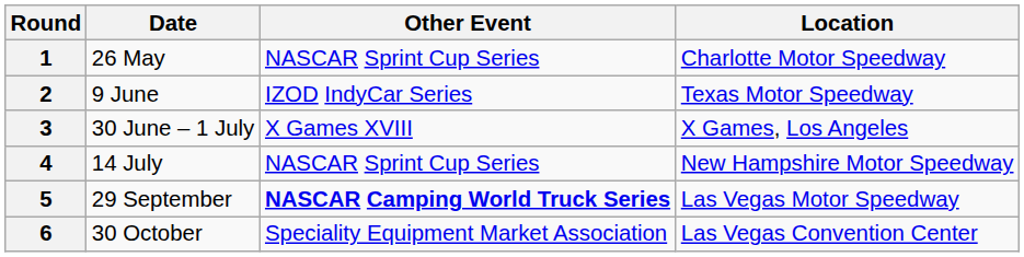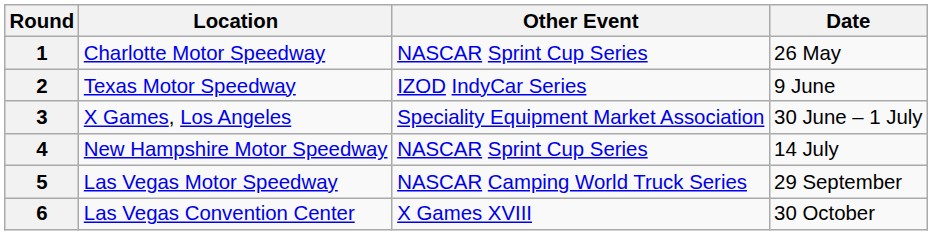columns swapped: Location <-> Date
3 | Other Event: X Games XVIII -> Speciality Equipment Market Association
5 | Other Event: bold -> normal
6 | Other Event: Speciality Equipment Market Association -> X Games XVIII
